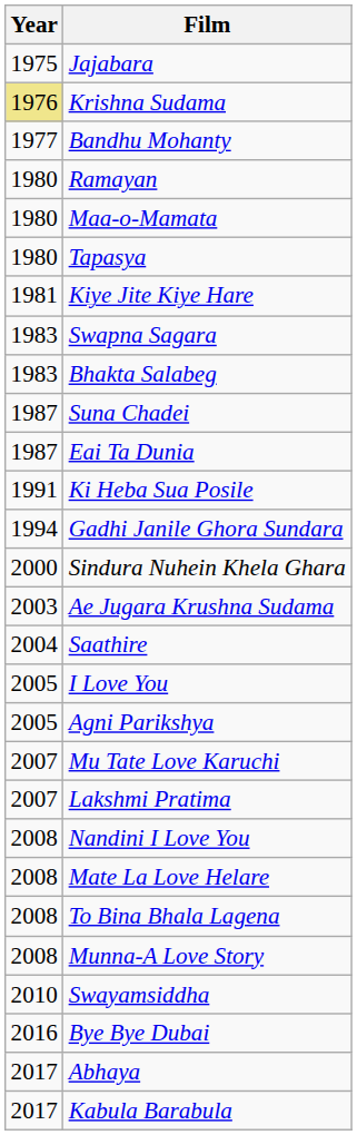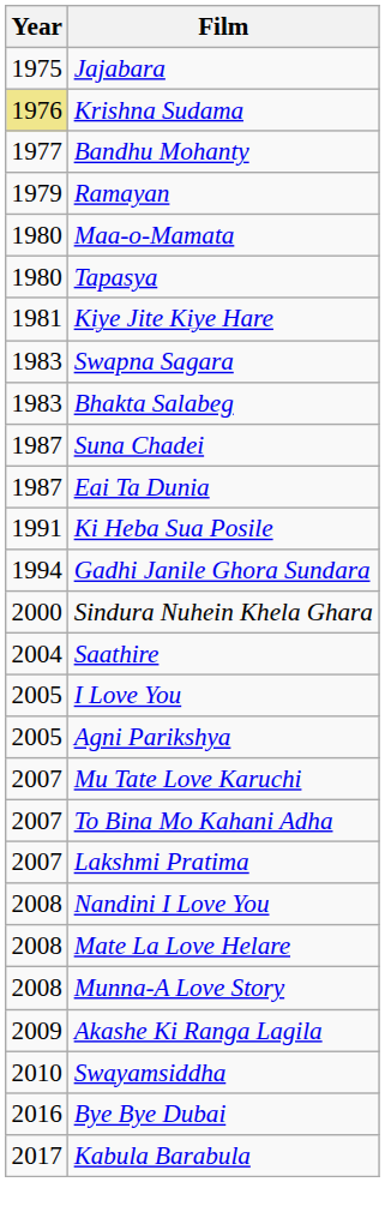Ramayan | Year: 1980 -> 1979
- row: 2003 | Ae Jugara Krushna Sudama
+ row: 2007 | To Bina Mo Kahani Adha
- row: 2008 | To Bina Bhala Lagena
+ row: 2009 | Akashe Ki Ranga Lagila
- row: 2017 | Abhaya
